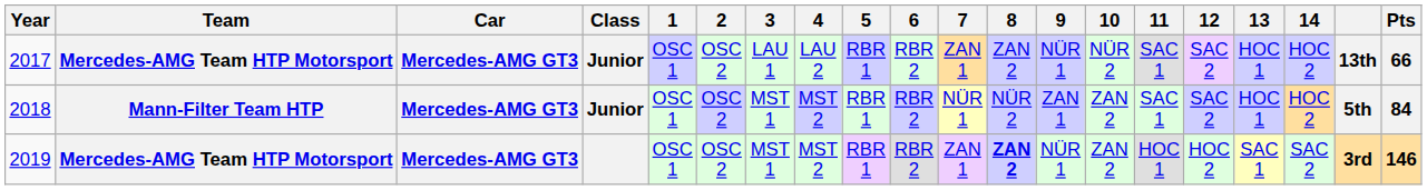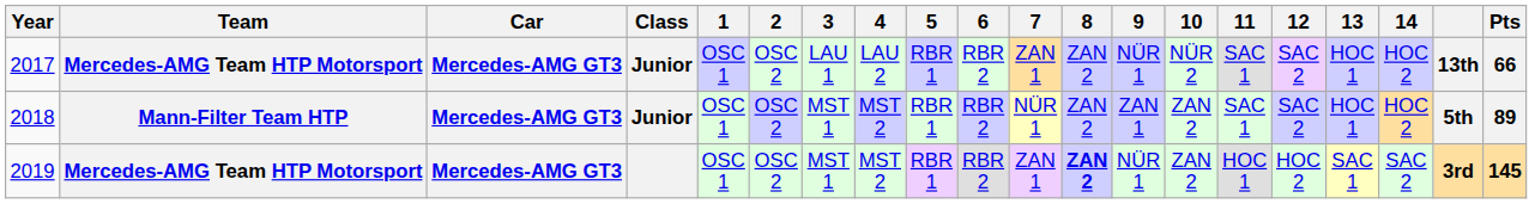2018 | 8: NÜR 2 -> ZAN 2
2018 | Pts: 84 -> 89
2019 | Pts: 146 -> 145
